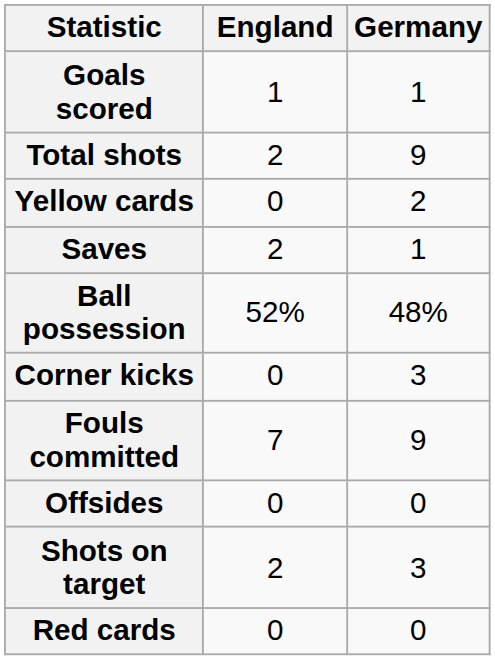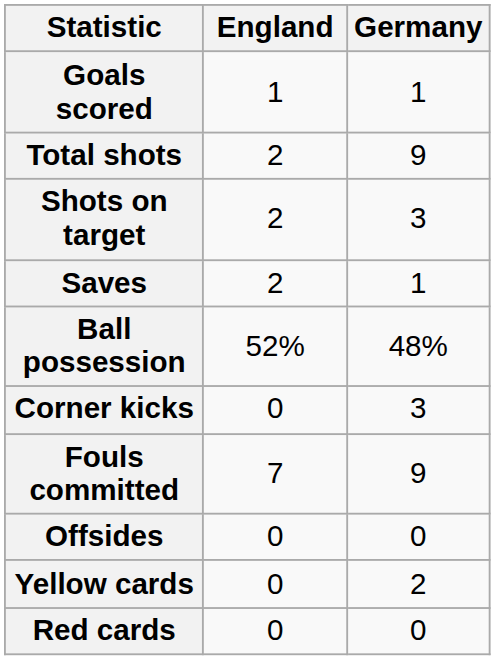rows swapped: Shots on target <-> Yellow cards
